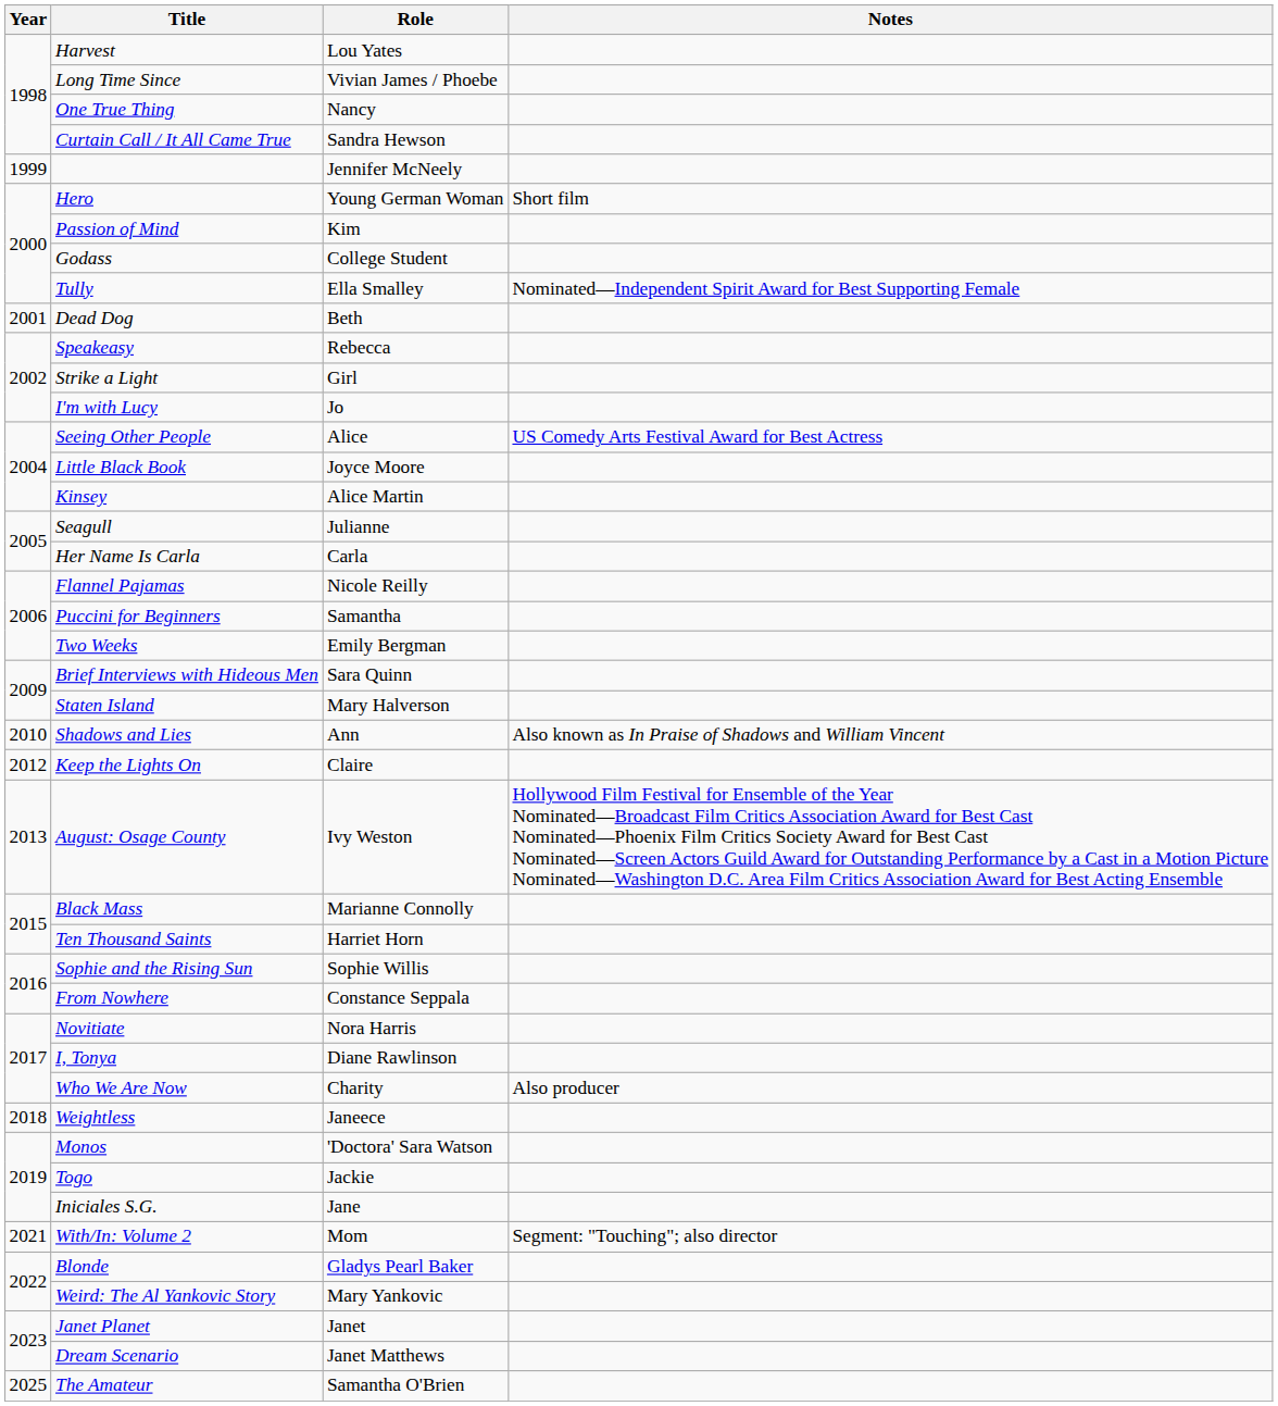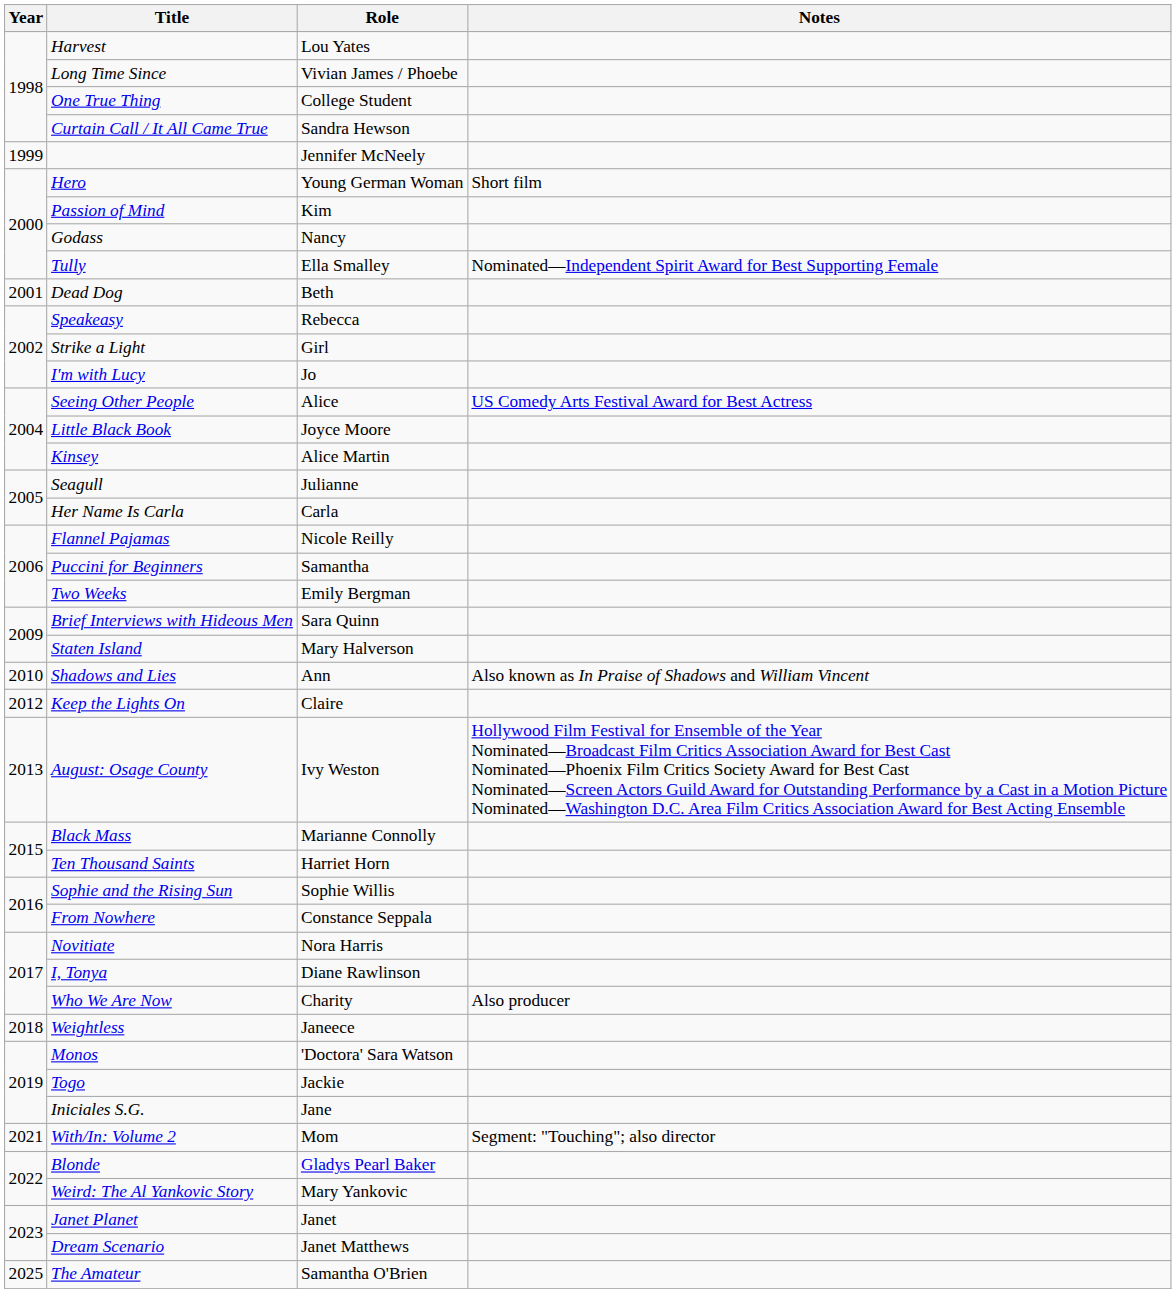One True Thing | Role: Nancy -> College Student
Godass | Role: College Student -> Nancy
